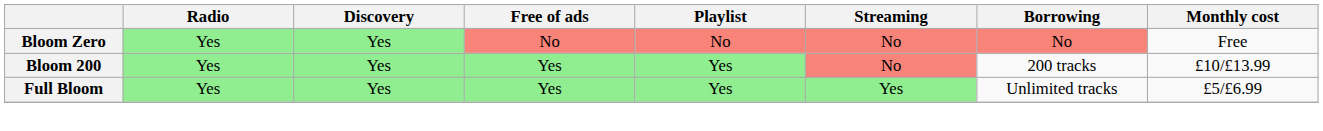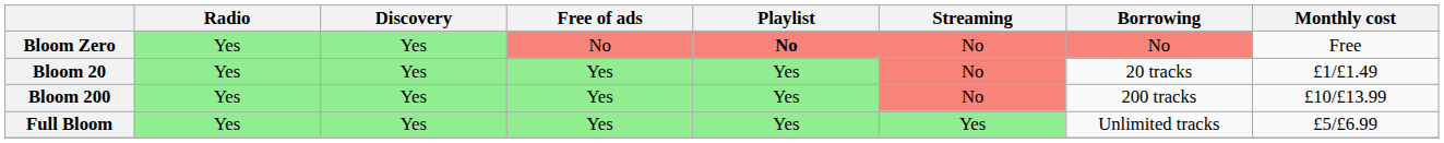Bloom Zero | Playlist: normal -> bold
+ row: Bloom 20 | Yes | Yes | Yes | Yes | No | 20 tracks | £1/£1.49
